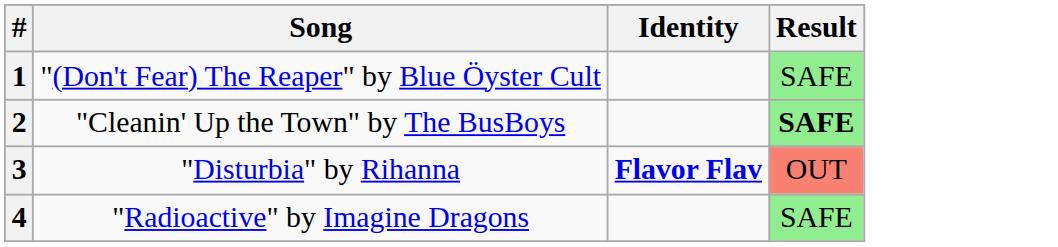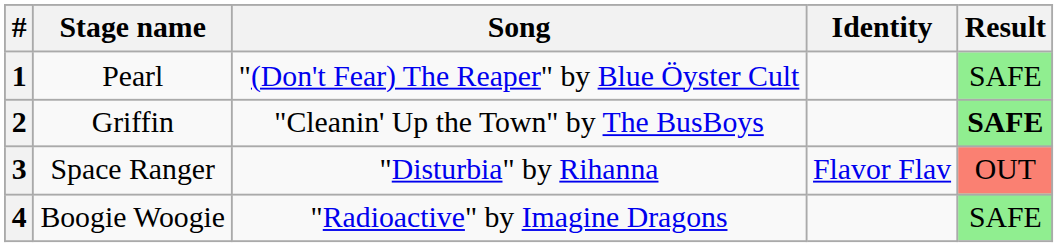+ column: Stage name | Pearl | Griffin | Space Ranger | Boogie Woogie
3 | Identity: bold -> normal
